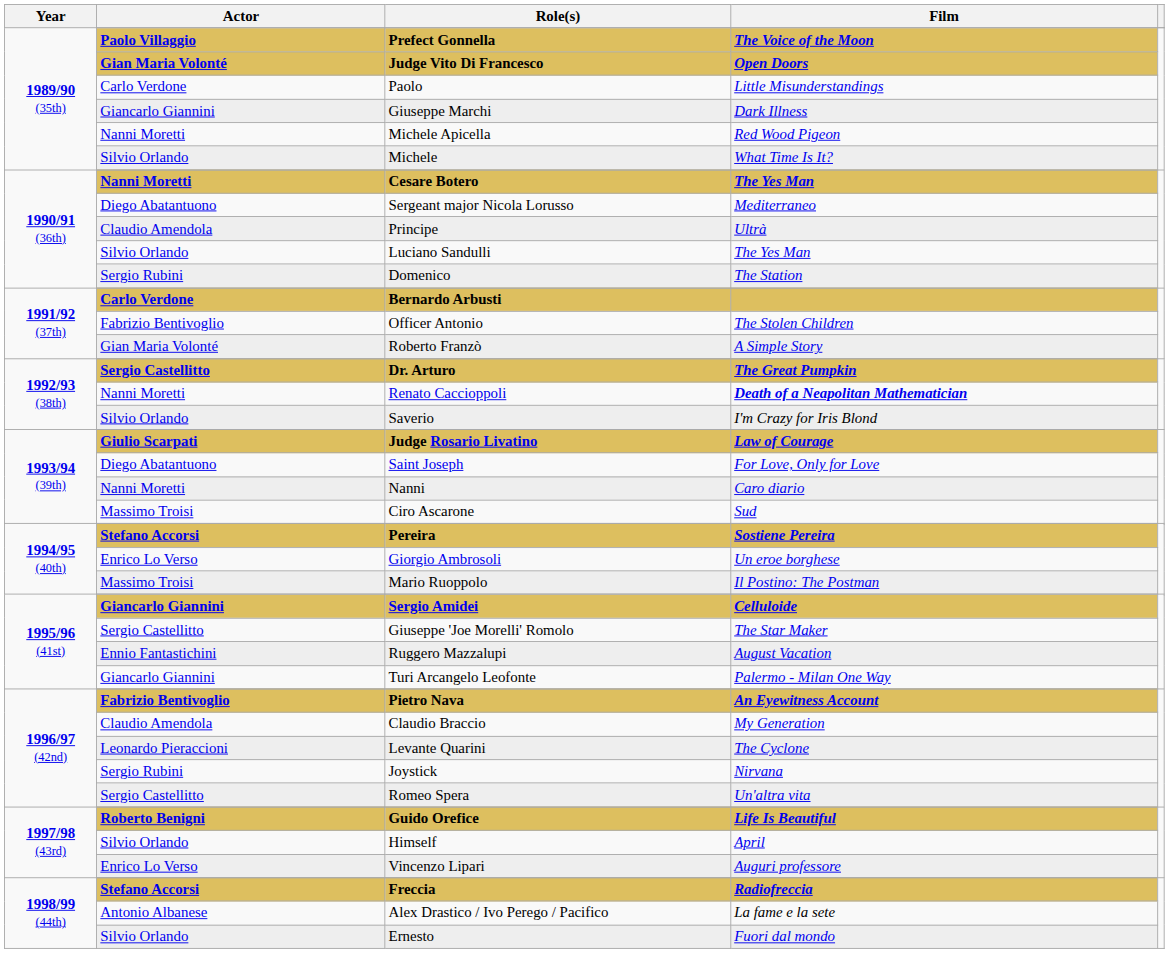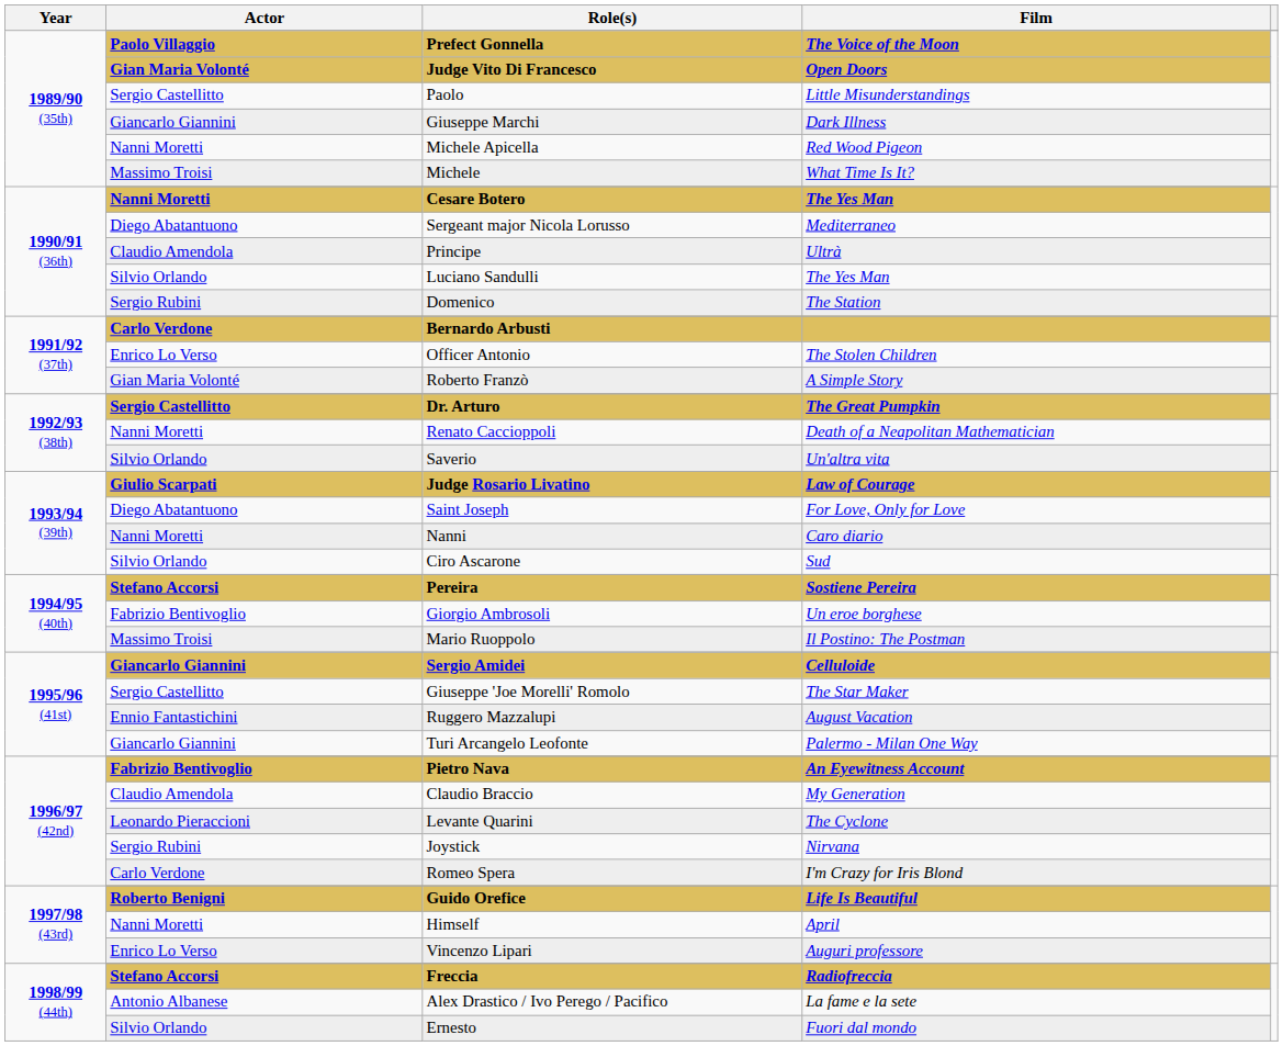Paolo | Actor: Carlo Verdone -> Sergio Castellitto
Michele | Actor: Silvio Orlando -> Massimo Troisi
Officer Antonio | Actor: Fabrizio Bentivoglio -> Enrico Lo Verso
Renato Caccioppoli | Film: bold -> normal
Saverio | Film: I'm Crazy for Iris Blond -> Un'altra vita
Ciro Ascarone | Actor: Massimo Troisi -> Silvio Orlando
Giorgio Ambrosoli | Actor: Enrico Lo Verso -> Fabrizio Bentivoglio
Romeo Spera | Actor: Sergio Castellitto -> Carlo Verdone
Romeo Spera | Film: Un'altra vita -> I'm Crazy for Iris Blond
Himself | Actor: Silvio Orlando -> Nanni Moretti
